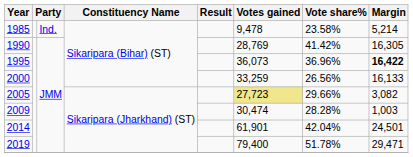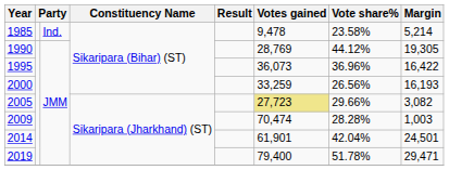1990 | Vote share%: 41.42% -> 44.12%
1990 | Margin: 16,305 -> 19,305
1995 | Margin: bold -> normal
2000 | Margin: 16,133 -> 16,193
2009 | Votes gained: 30,474 -> 70,474
